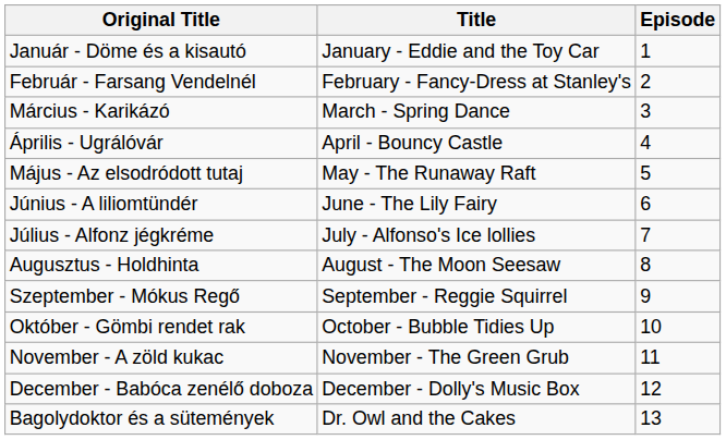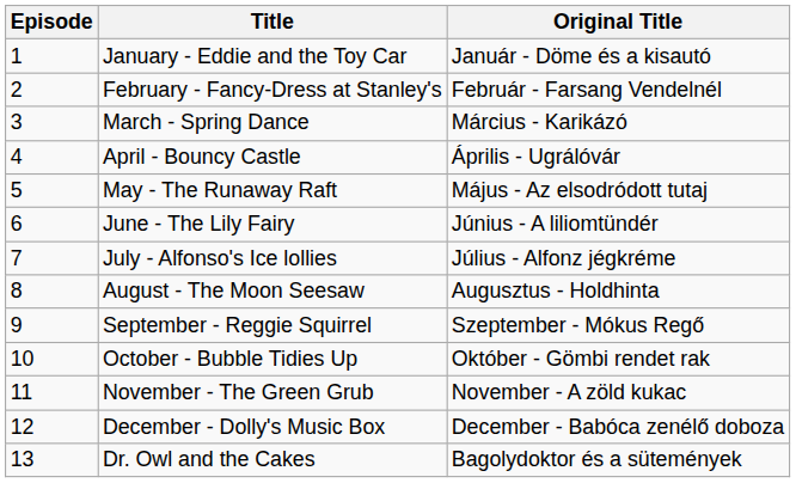columns swapped: Episode <-> Original Title
